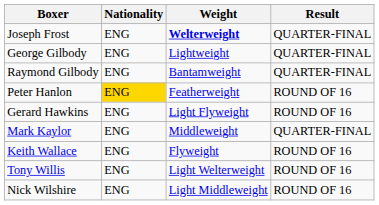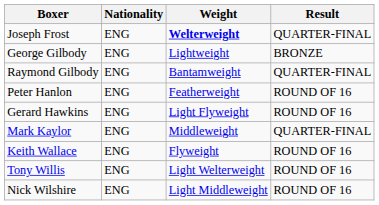George Gilbody | Result: QUARTER-FINAL -> BRONZE
Peter Hanlon | Nationality: gold background -> no background
